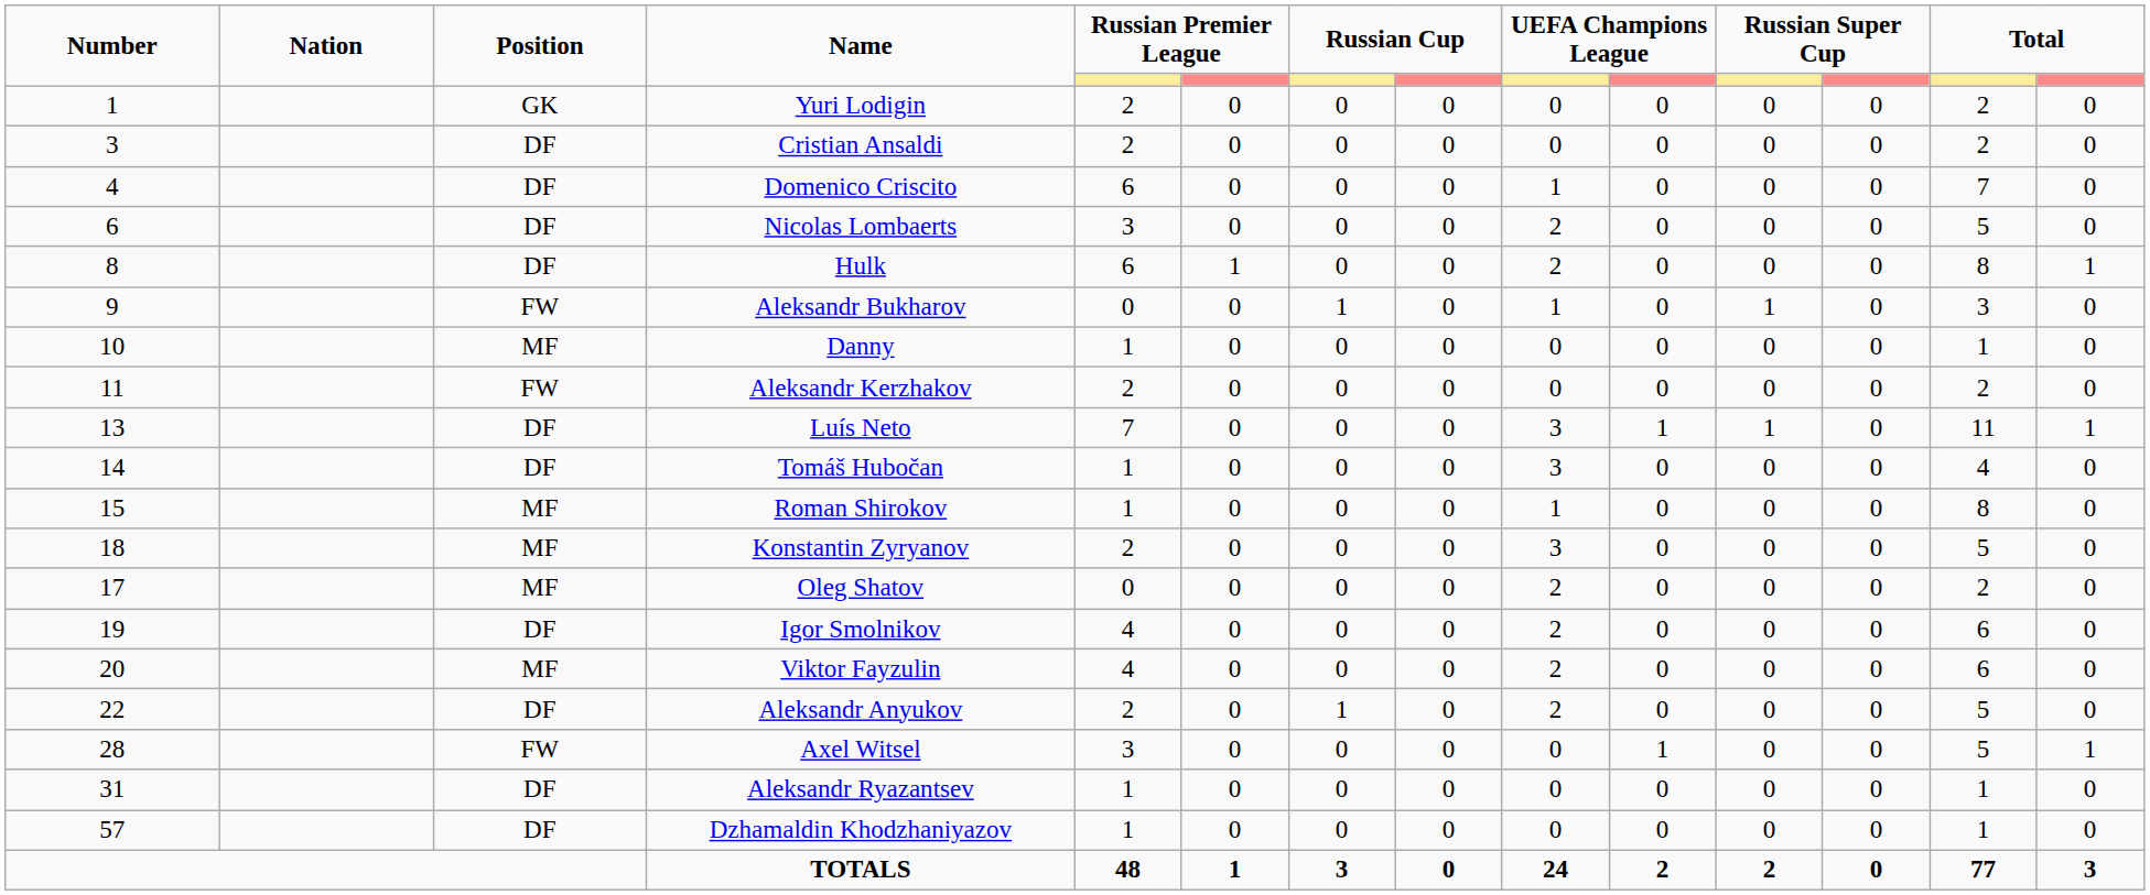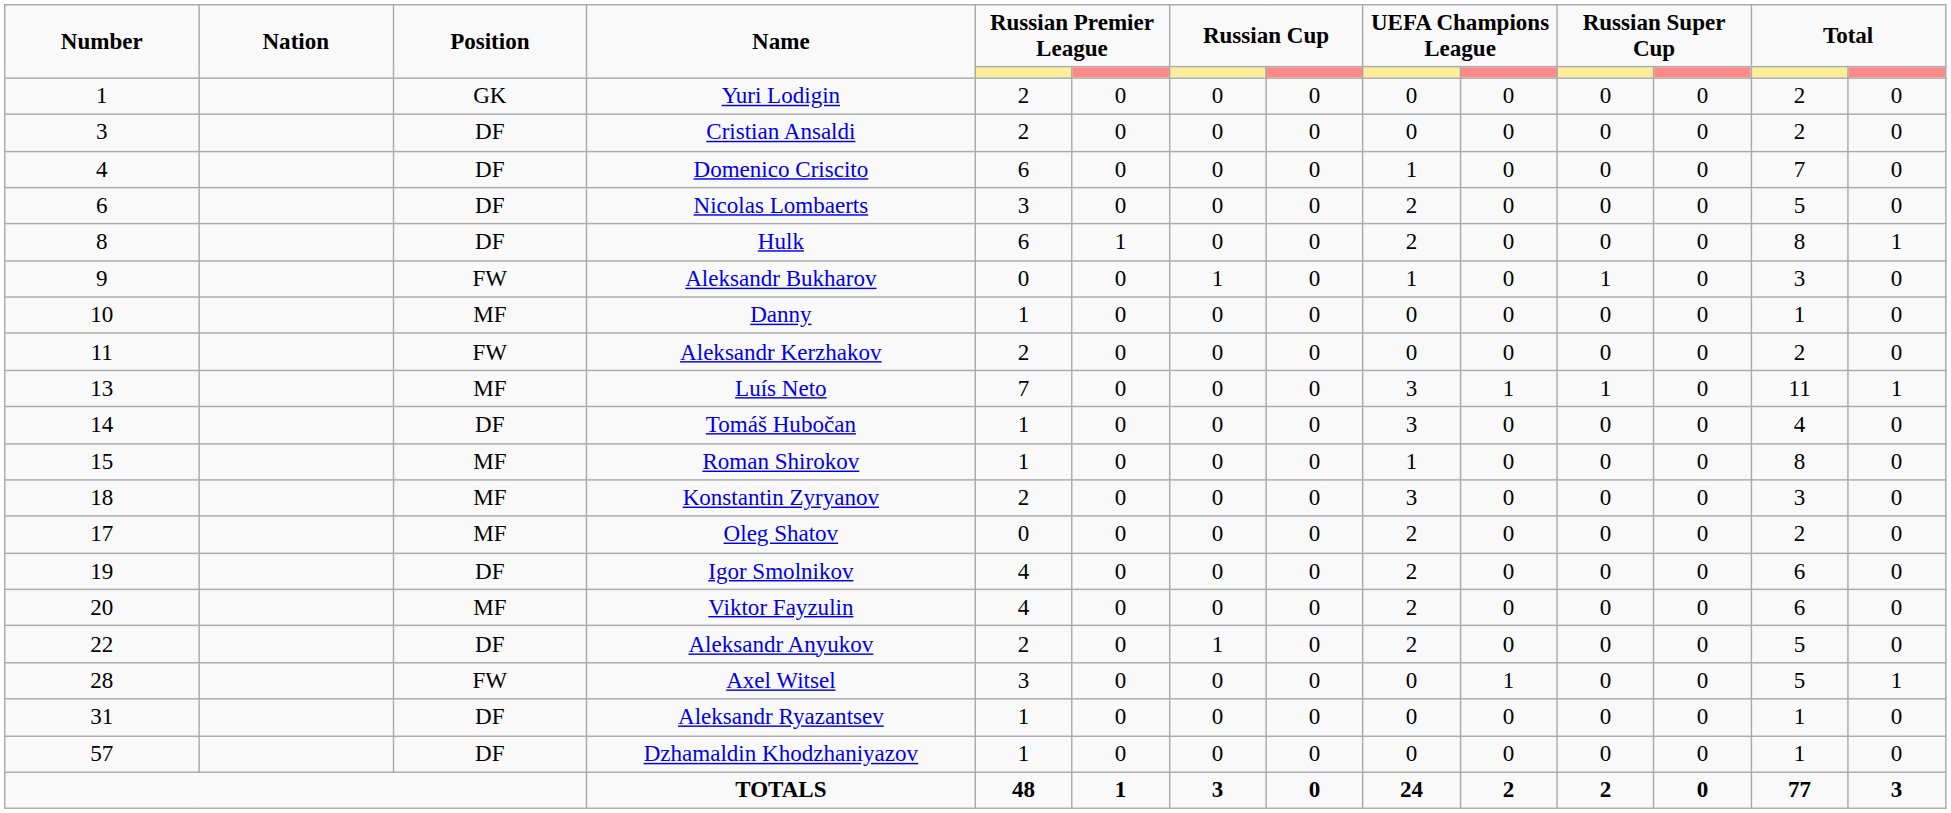Luís Neto | Position: DF -> MF
Konstantin Zyryanov | column 13: 5 -> 3
